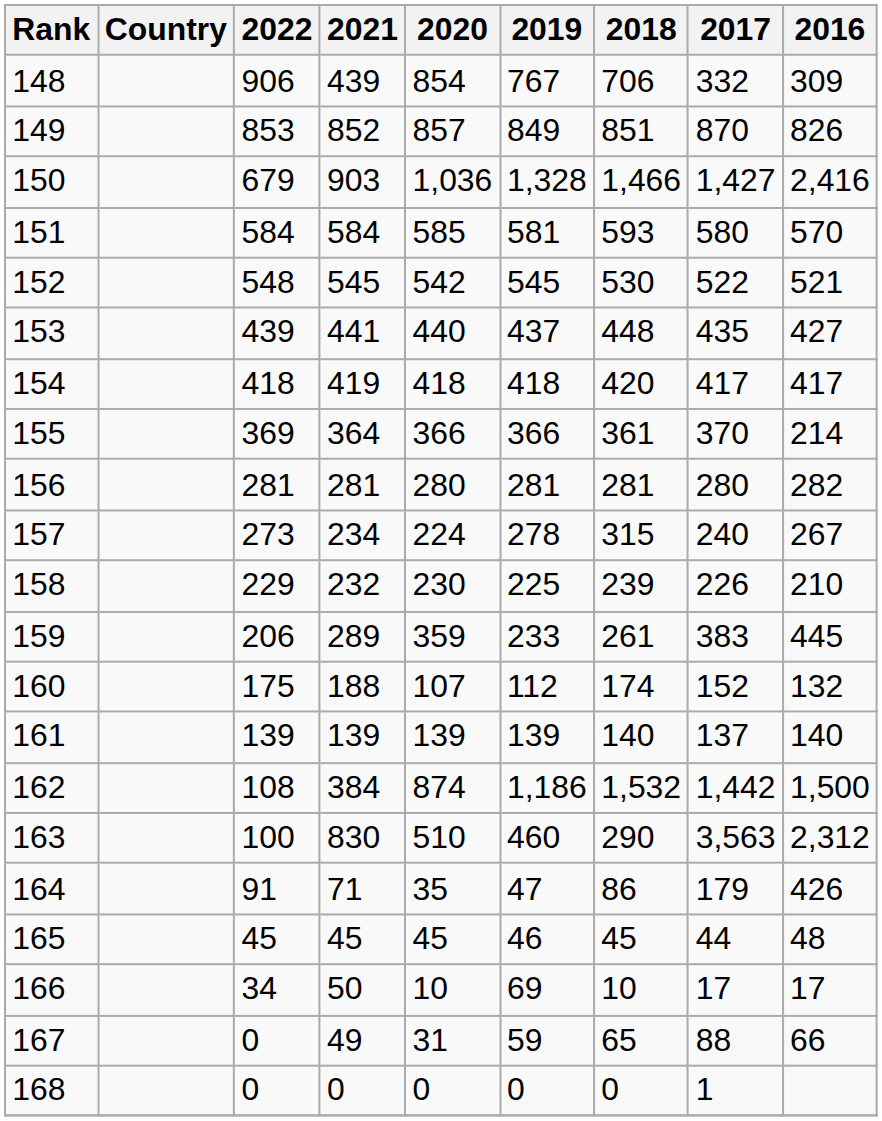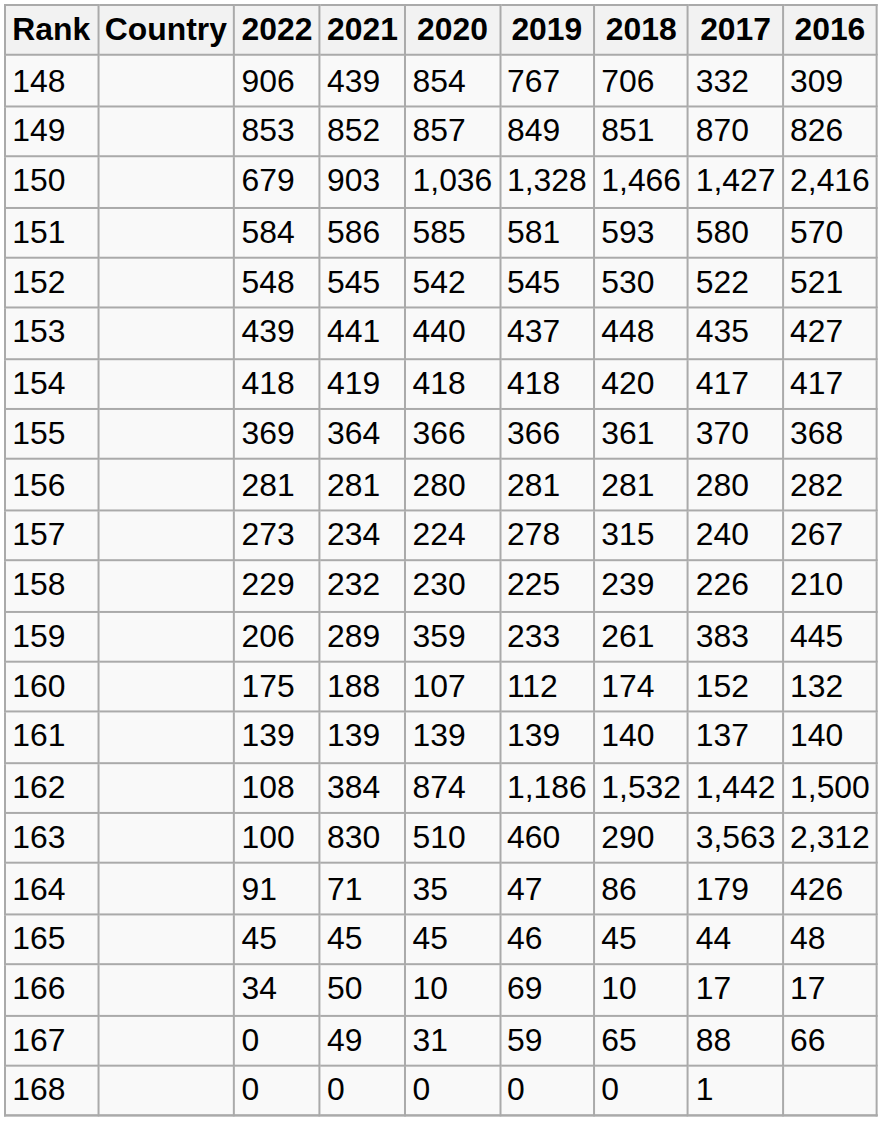151 | 2021: 584 -> 586
155 | 2016: 214 -> 368
